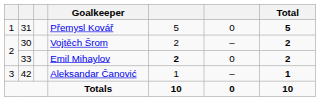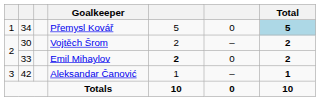Přemysl Kovář | column 2: 31 -> 34
Přemysl Kovář | Total: no background -> lightblue background
